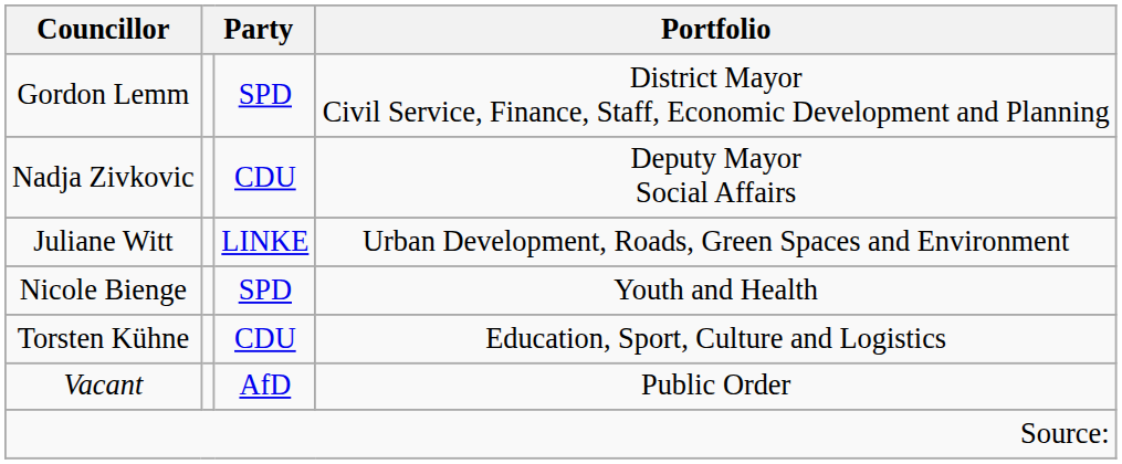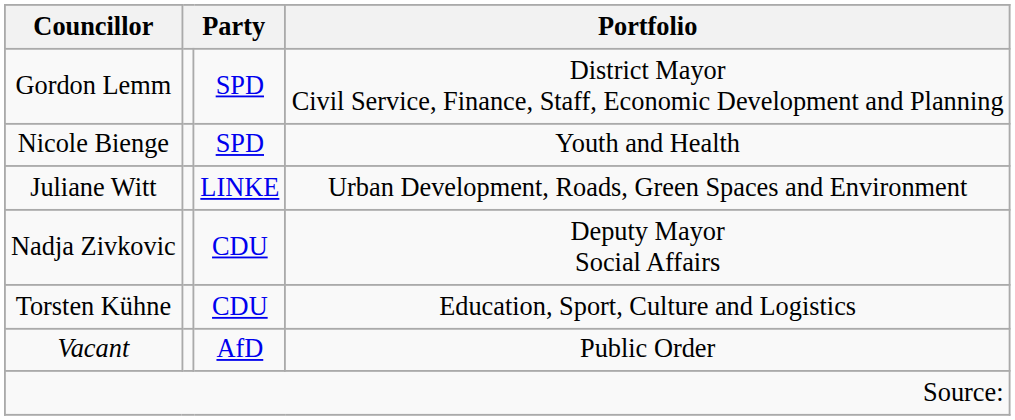rows swapped: Nadja Zivkovic <-> Nicole Bienge
